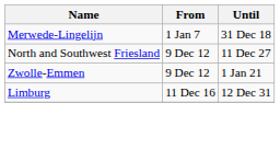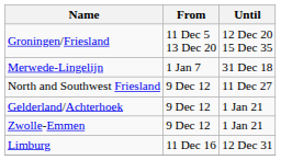+ row: Groningen/Friesland | 11 Dec 5 13 Dec 20 | 12 Dec 20 15 Dec 35
+ row: Gelderland/Achterhoek | 9 Dec 12 | 1 Jan 21
